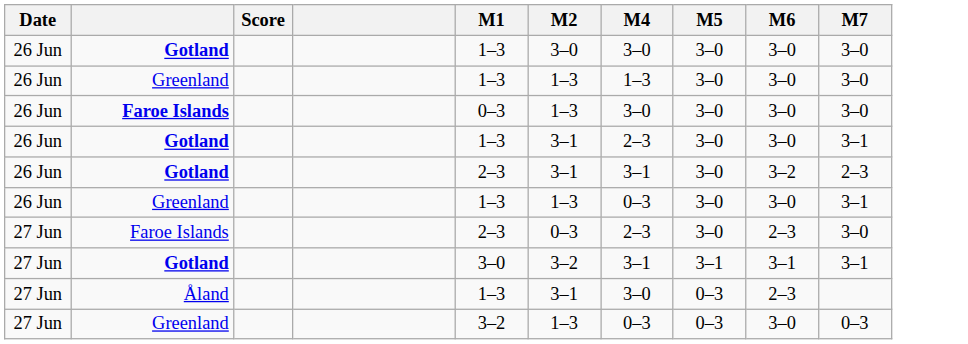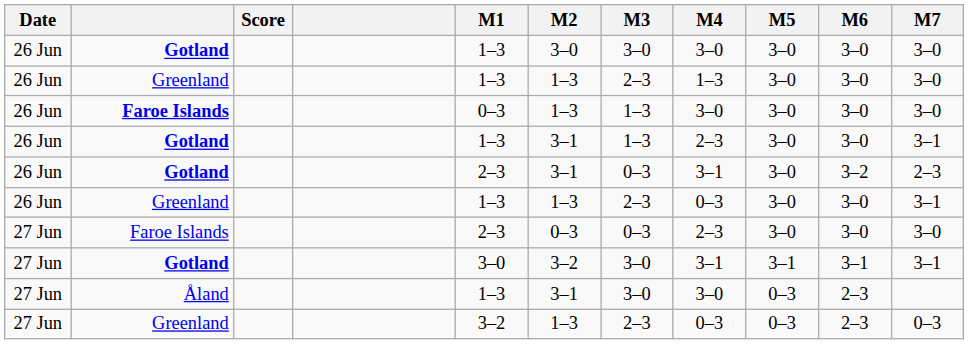+ column: M3 | 3–0 | 2–3 | 1–3 | 1–3 | 0–3 | 2–3 | 0–3 | 3–0 | 3–0 | 2–3
27 Jun / Faroe Islands | M6: 2–3 -> 3–0
27 Jun / Greenland | M6: 3–0 -> 2–3
